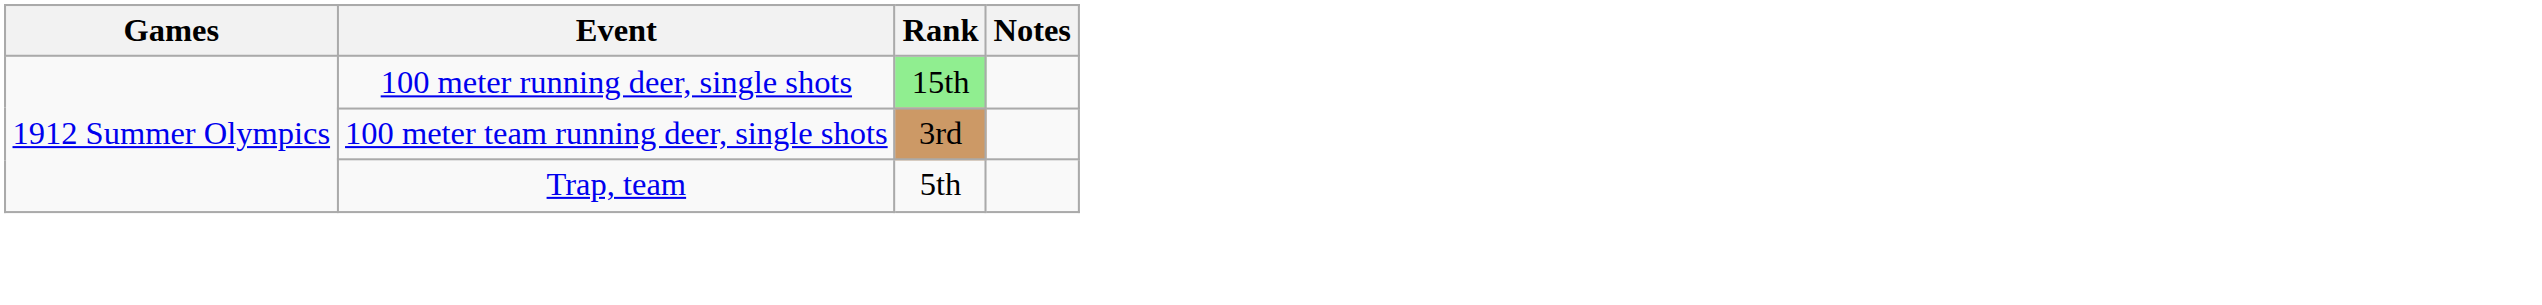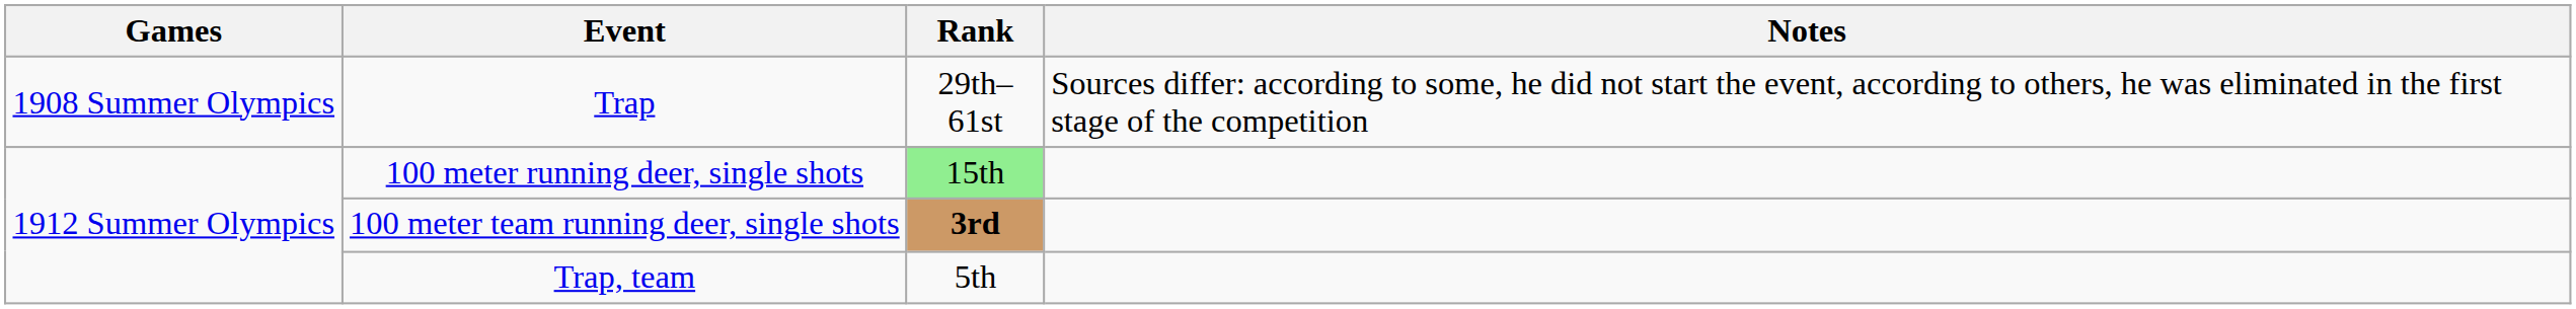+ row: 1908 Summer Olympics | Trap | 29th–61st | Sources differ: according to some, he did not start the event, according to others, he was eliminated in the first stage of the competition
100 meter team running deer, single shots | Rank: normal -> bold
